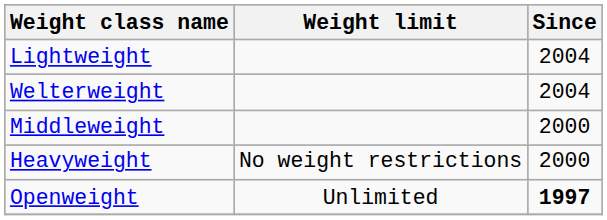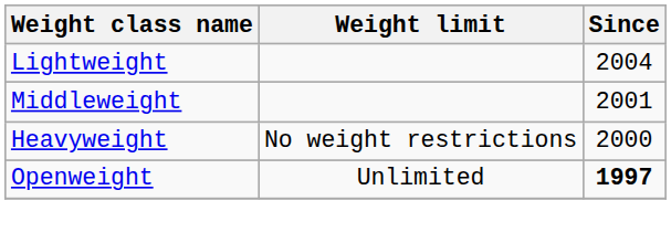- row: Welterweight | 2004
Middleweight | Since: 2000 -> 2001
